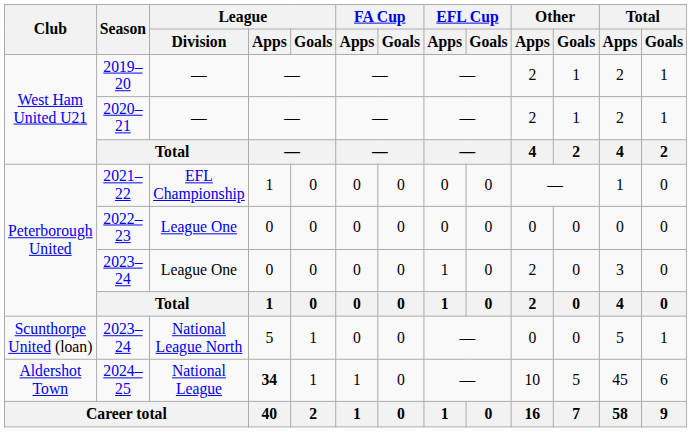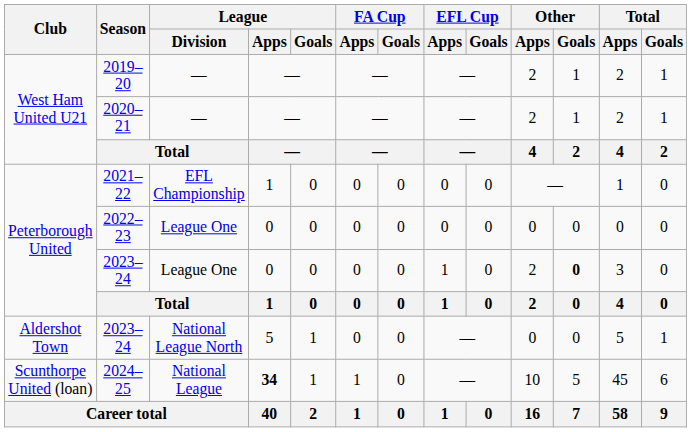2023–24 / League One | Other / Goals: normal -> bold
2023–24 / National League North | Club: Scunthorpe United (loan) -> Aldershot Town
2024–25 | Club: Aldershot Town -> Scunthorpe United (loan)
